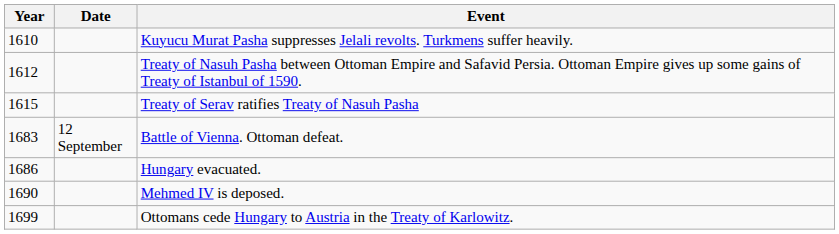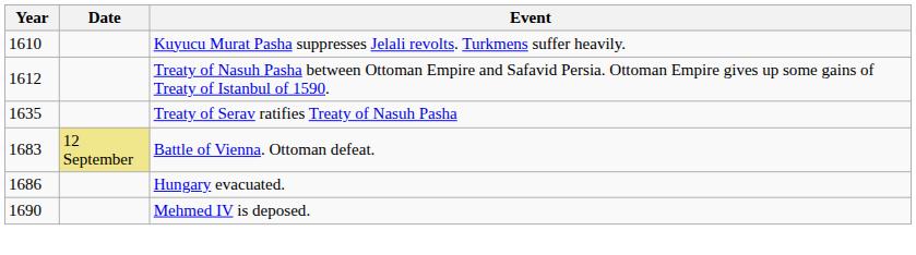Treaty of Serav ratifies Treaty of Nasuh Pasha | Year: 1615 -> 1635
Battle of Vienna. Ottoman defeat. | Date: no background -> khaki background
- row: 1699 | Ottomans cede Hungary to Austria in the Treaty of Karlowitz.
